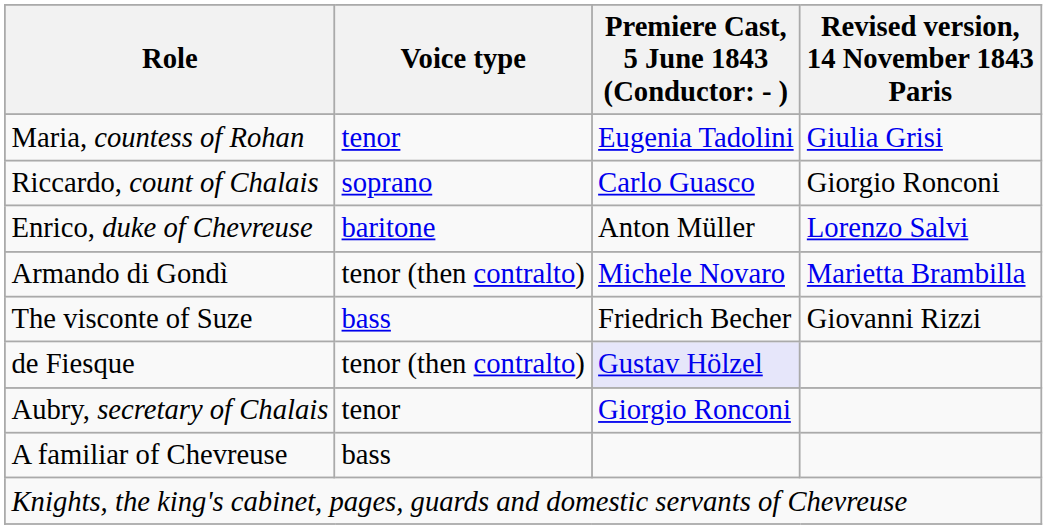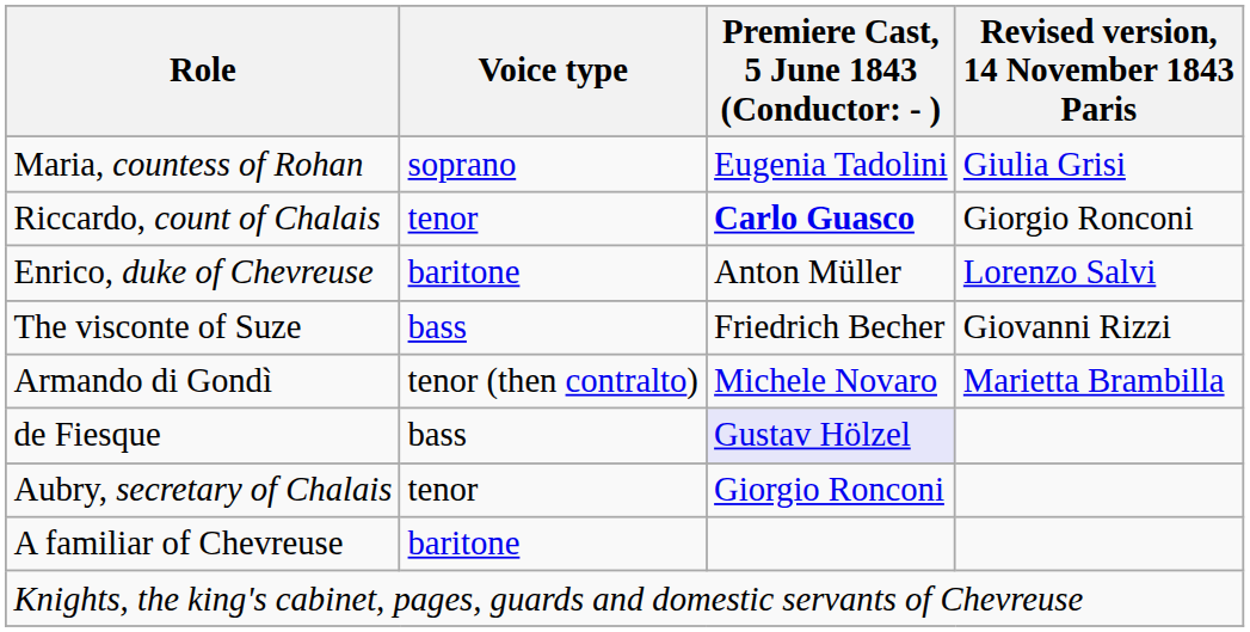Maria, countess of Rohan | Voice type: tenor -> soprano
Riccardo, count of Chalais | Voice type: soprano -> tenor
Riccardo, count of Chalais | column 3: normal -> bold
rows swapped: Armando di Gondì <-> The visconte of Suze
de Fiesque | Voice type: tenor (then contralto) -> bass
A familiar of Chevreuse | Voice type: bass -> baritone
